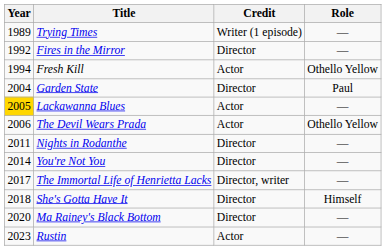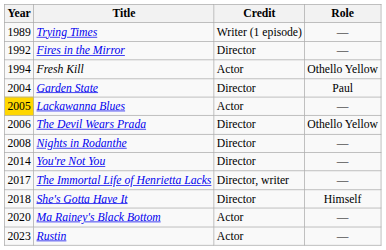The Devil Wears Prada | Credit: Actor -> Director
Nights in Rodanthe | Year: 2011 -> 2008
Ma Rainey's Black Bottom | Credit: Director -> Actor
